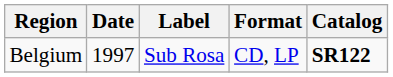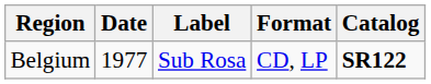Belgium | Date: 1997 -> 1977
